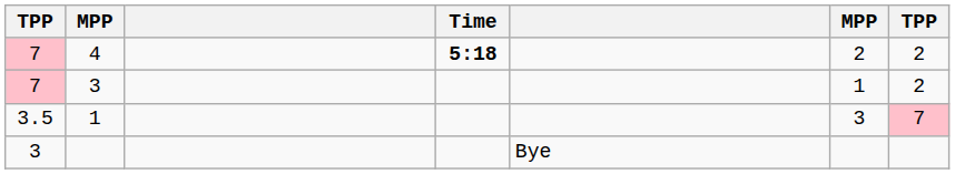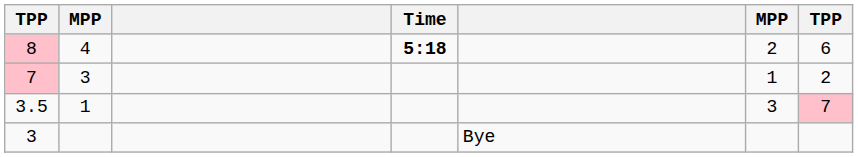4 | column 1: 7 -> 8
4 | column 7: 2 -> 6
